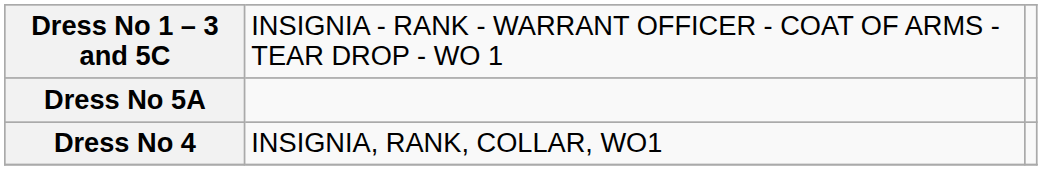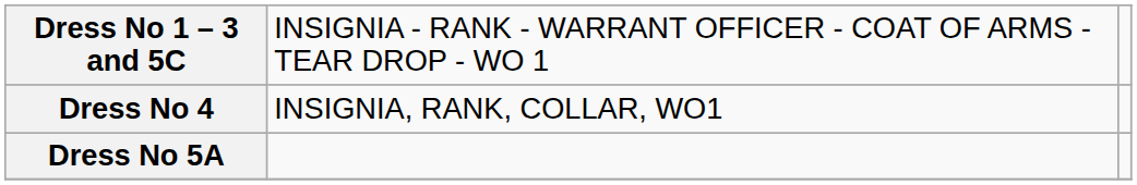rows swapped: Dress No 5A <-> Dress No 4
